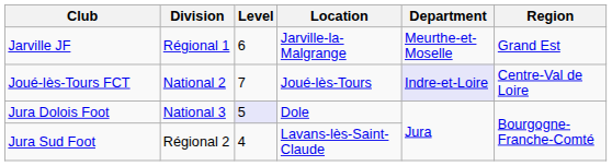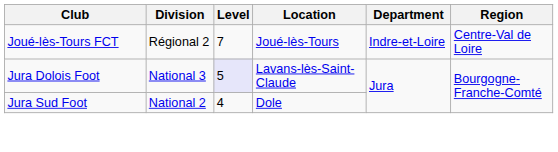- row: Jarville JF | Régional 1 | 6 | Jarville-la-Malgrange | Meurthe-et-Moselle | Grand Est
Joué-lès-Tours FCT | Division: National 2 -> Régional 2
Joué-lès-Tours FCT | Department: lavender background -> no background
Jura Dolois Foot | Location: Dole -> Lavans-lès-Saint-Claude
Jura Sud Foot | Division: Régional 2 -> National 2
Jura Sud Foot | Location: Lavans-lès-Saint-Claude -> Dole
